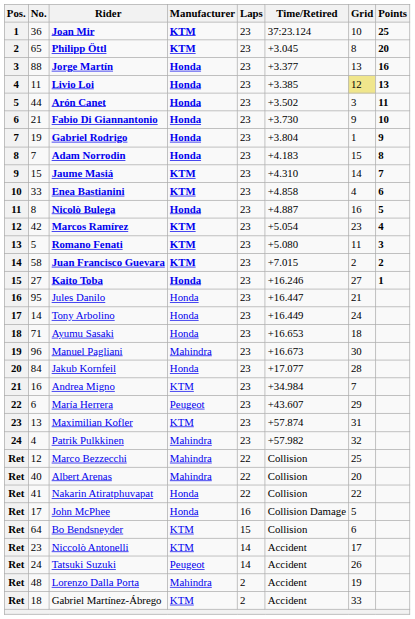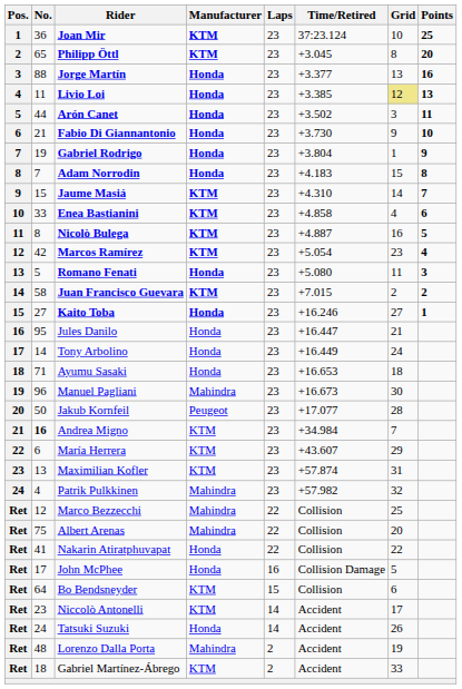Nicolò Bulega | Manufacturer: Honda -> KTM
Romano Fenati | Manufacturer: KTM -> Honda
Jakub Kornfeil | No.: 84 -> 50
Jakub Kornfeil | Manufacturer: Honda -> Peugeot
Andrea Migno | No.: normal -> bold
María Herrera | Manufacturer: Peugeot -> KTM
Albert Arenas | No.: 40 -> 75
Tatsuki Suzuki | Manufacturer: Peugeot -> Honda
